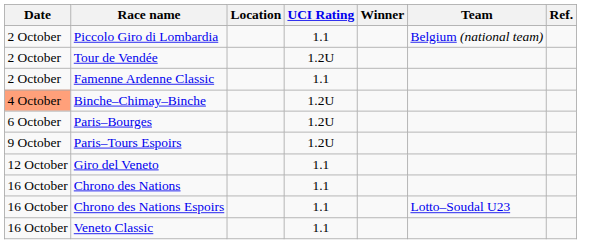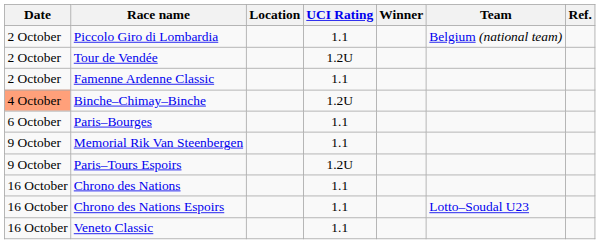Paris–Bourges | UCI Rating: 1.2U -> 1.1
+ row: 9 October | Memorial Rik Van Steenbergen | 1.1
- row: 12 October | Giro del Veneto | 1.1
